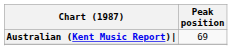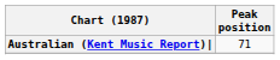Australian (Kent Music Report)| | Peak position: 69 -> 71
